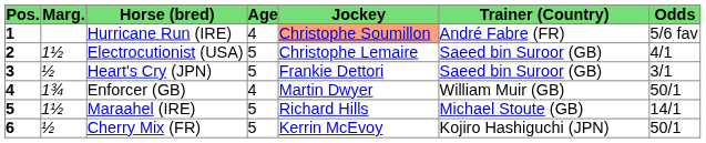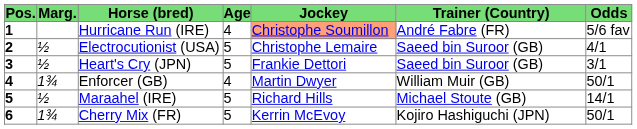Electrocutionist (USA) | Marg.: 1½ -> ½
Maraahel (IRE) | Marg.: 1½ -> ½
Cherry Mix (FR) | Marg.: ½ -> 1¾
